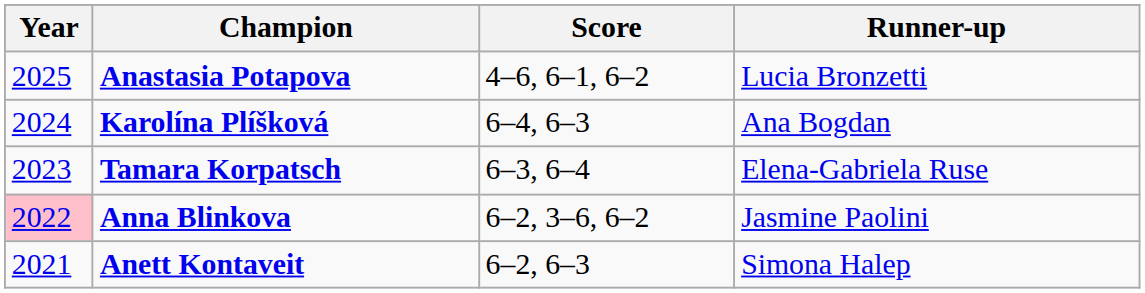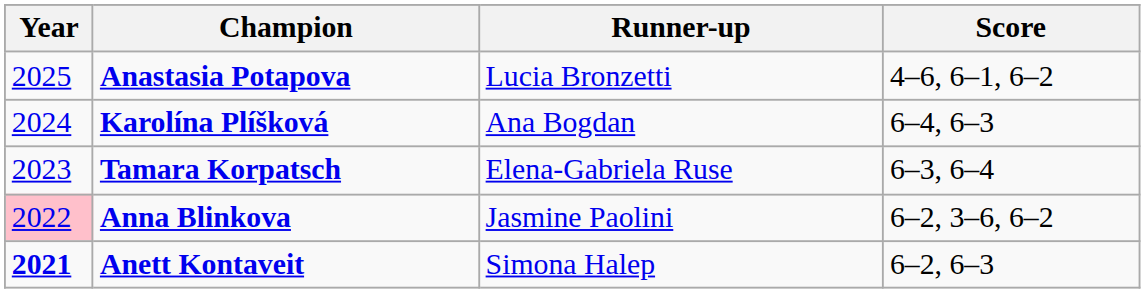columns swapped: Runner-up <-> Score
Anett Kontaveit | Year: normal -> bold
